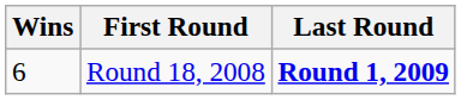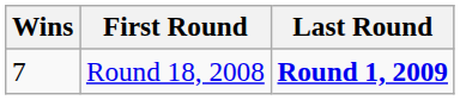Round 18, 2008 | Wins: 6 -> 7
